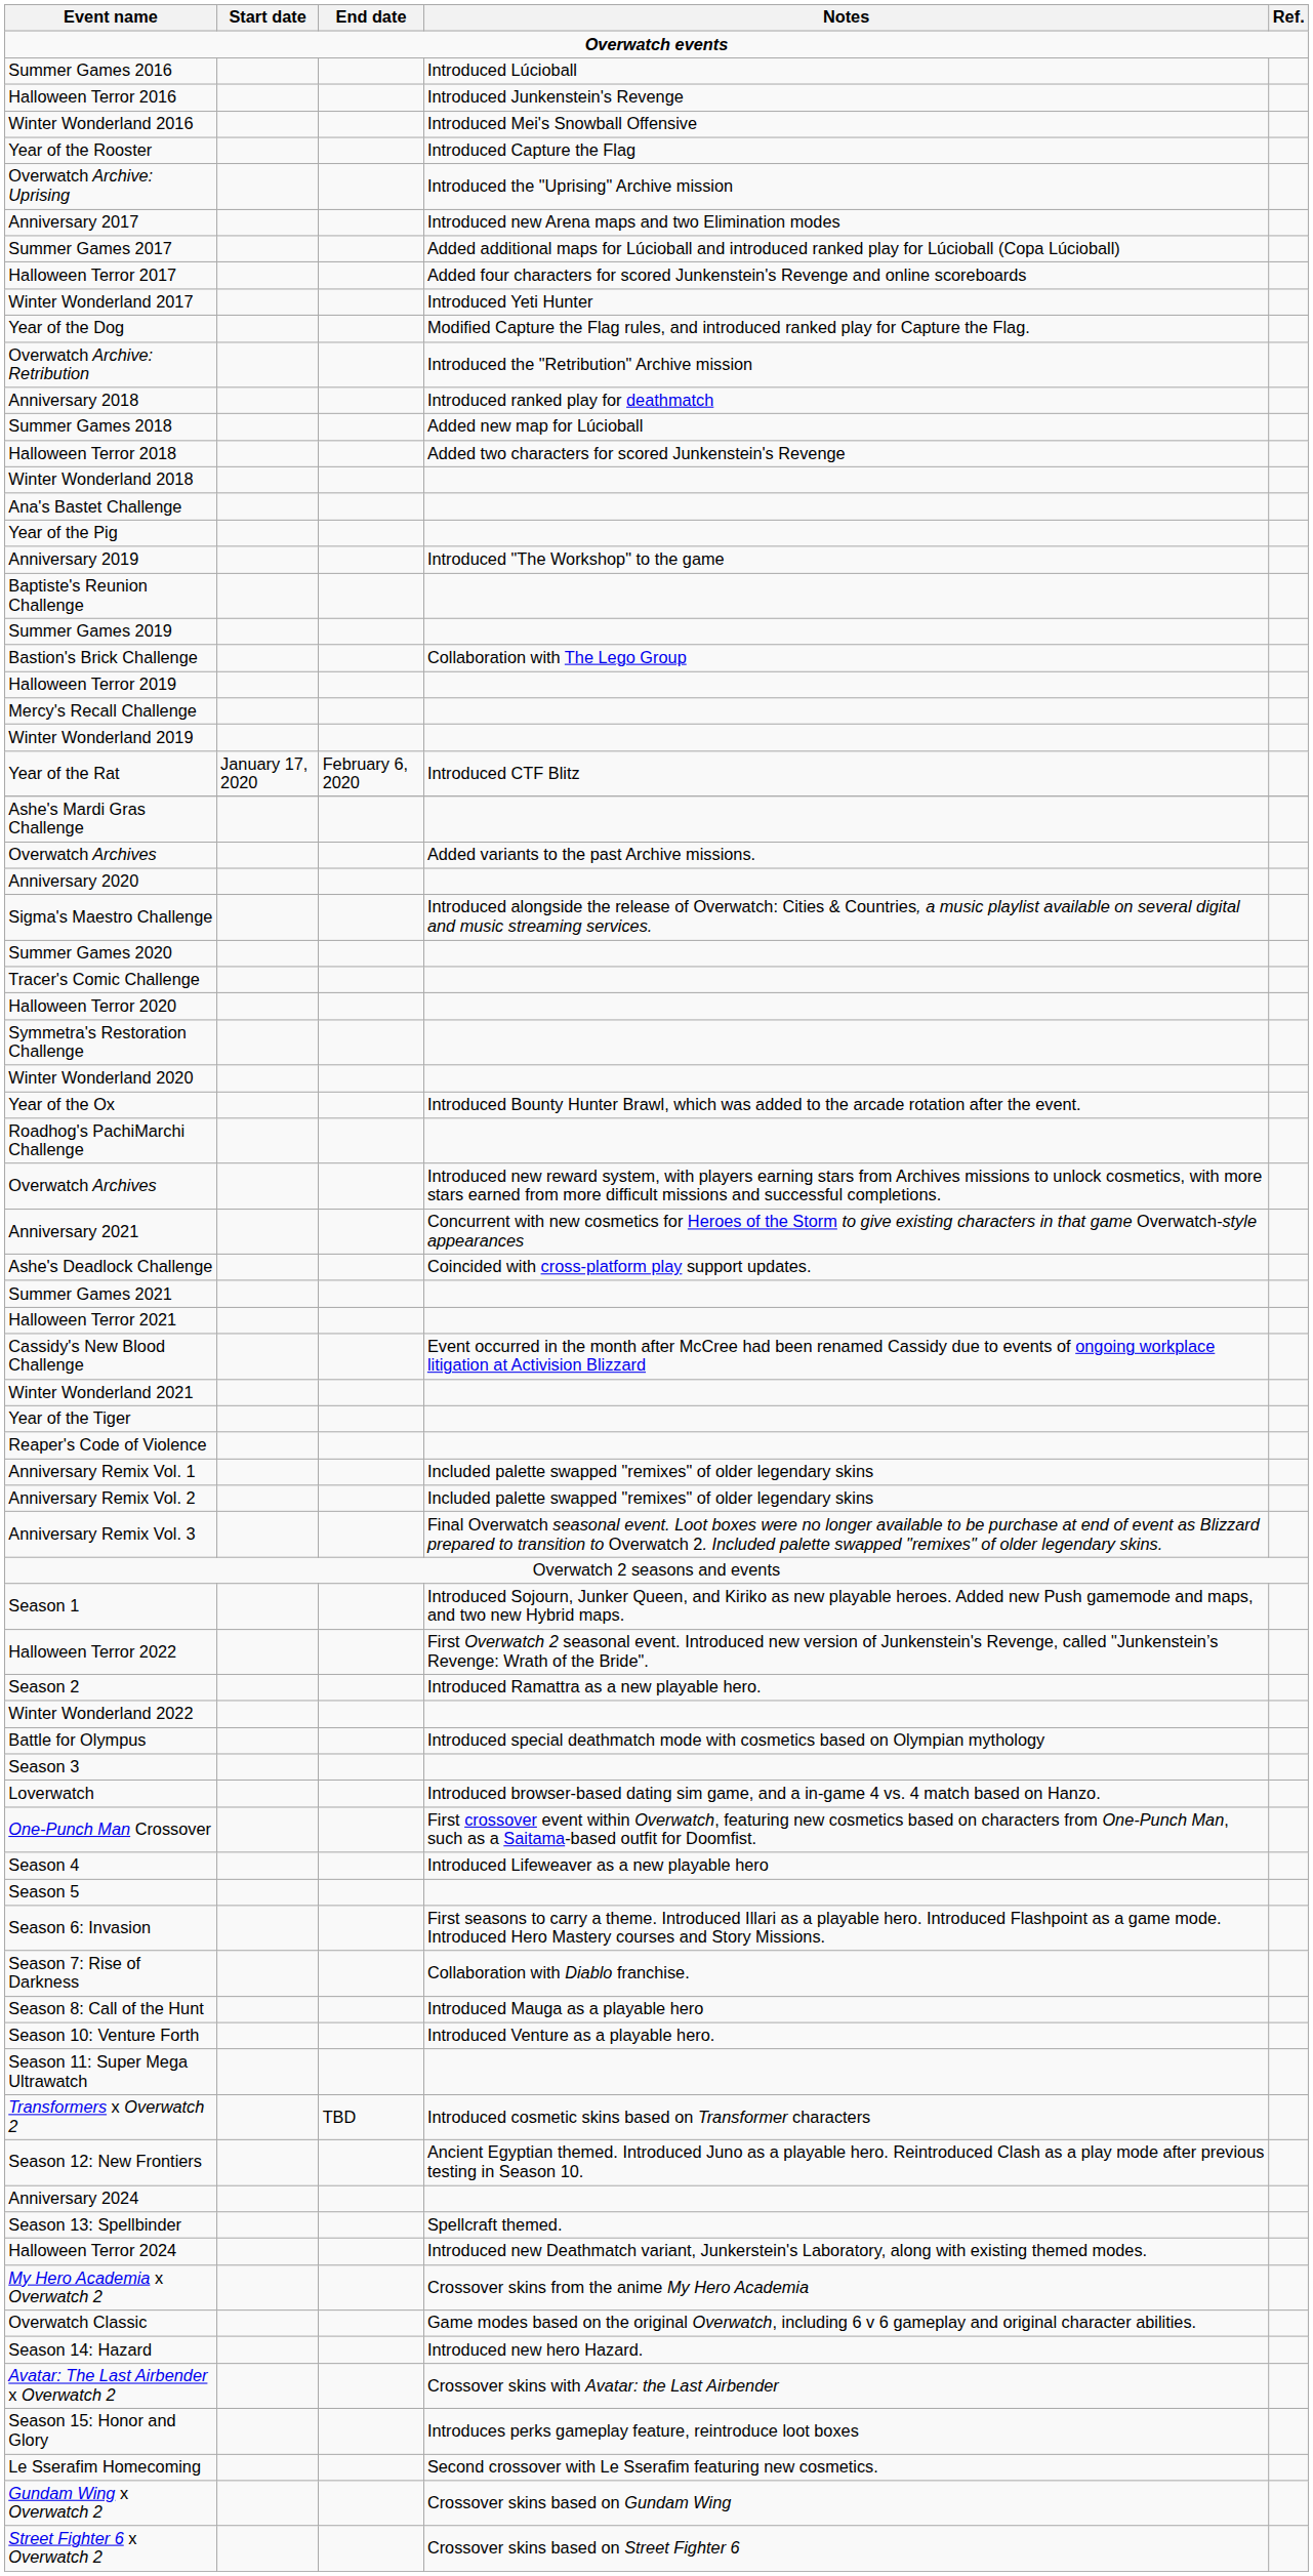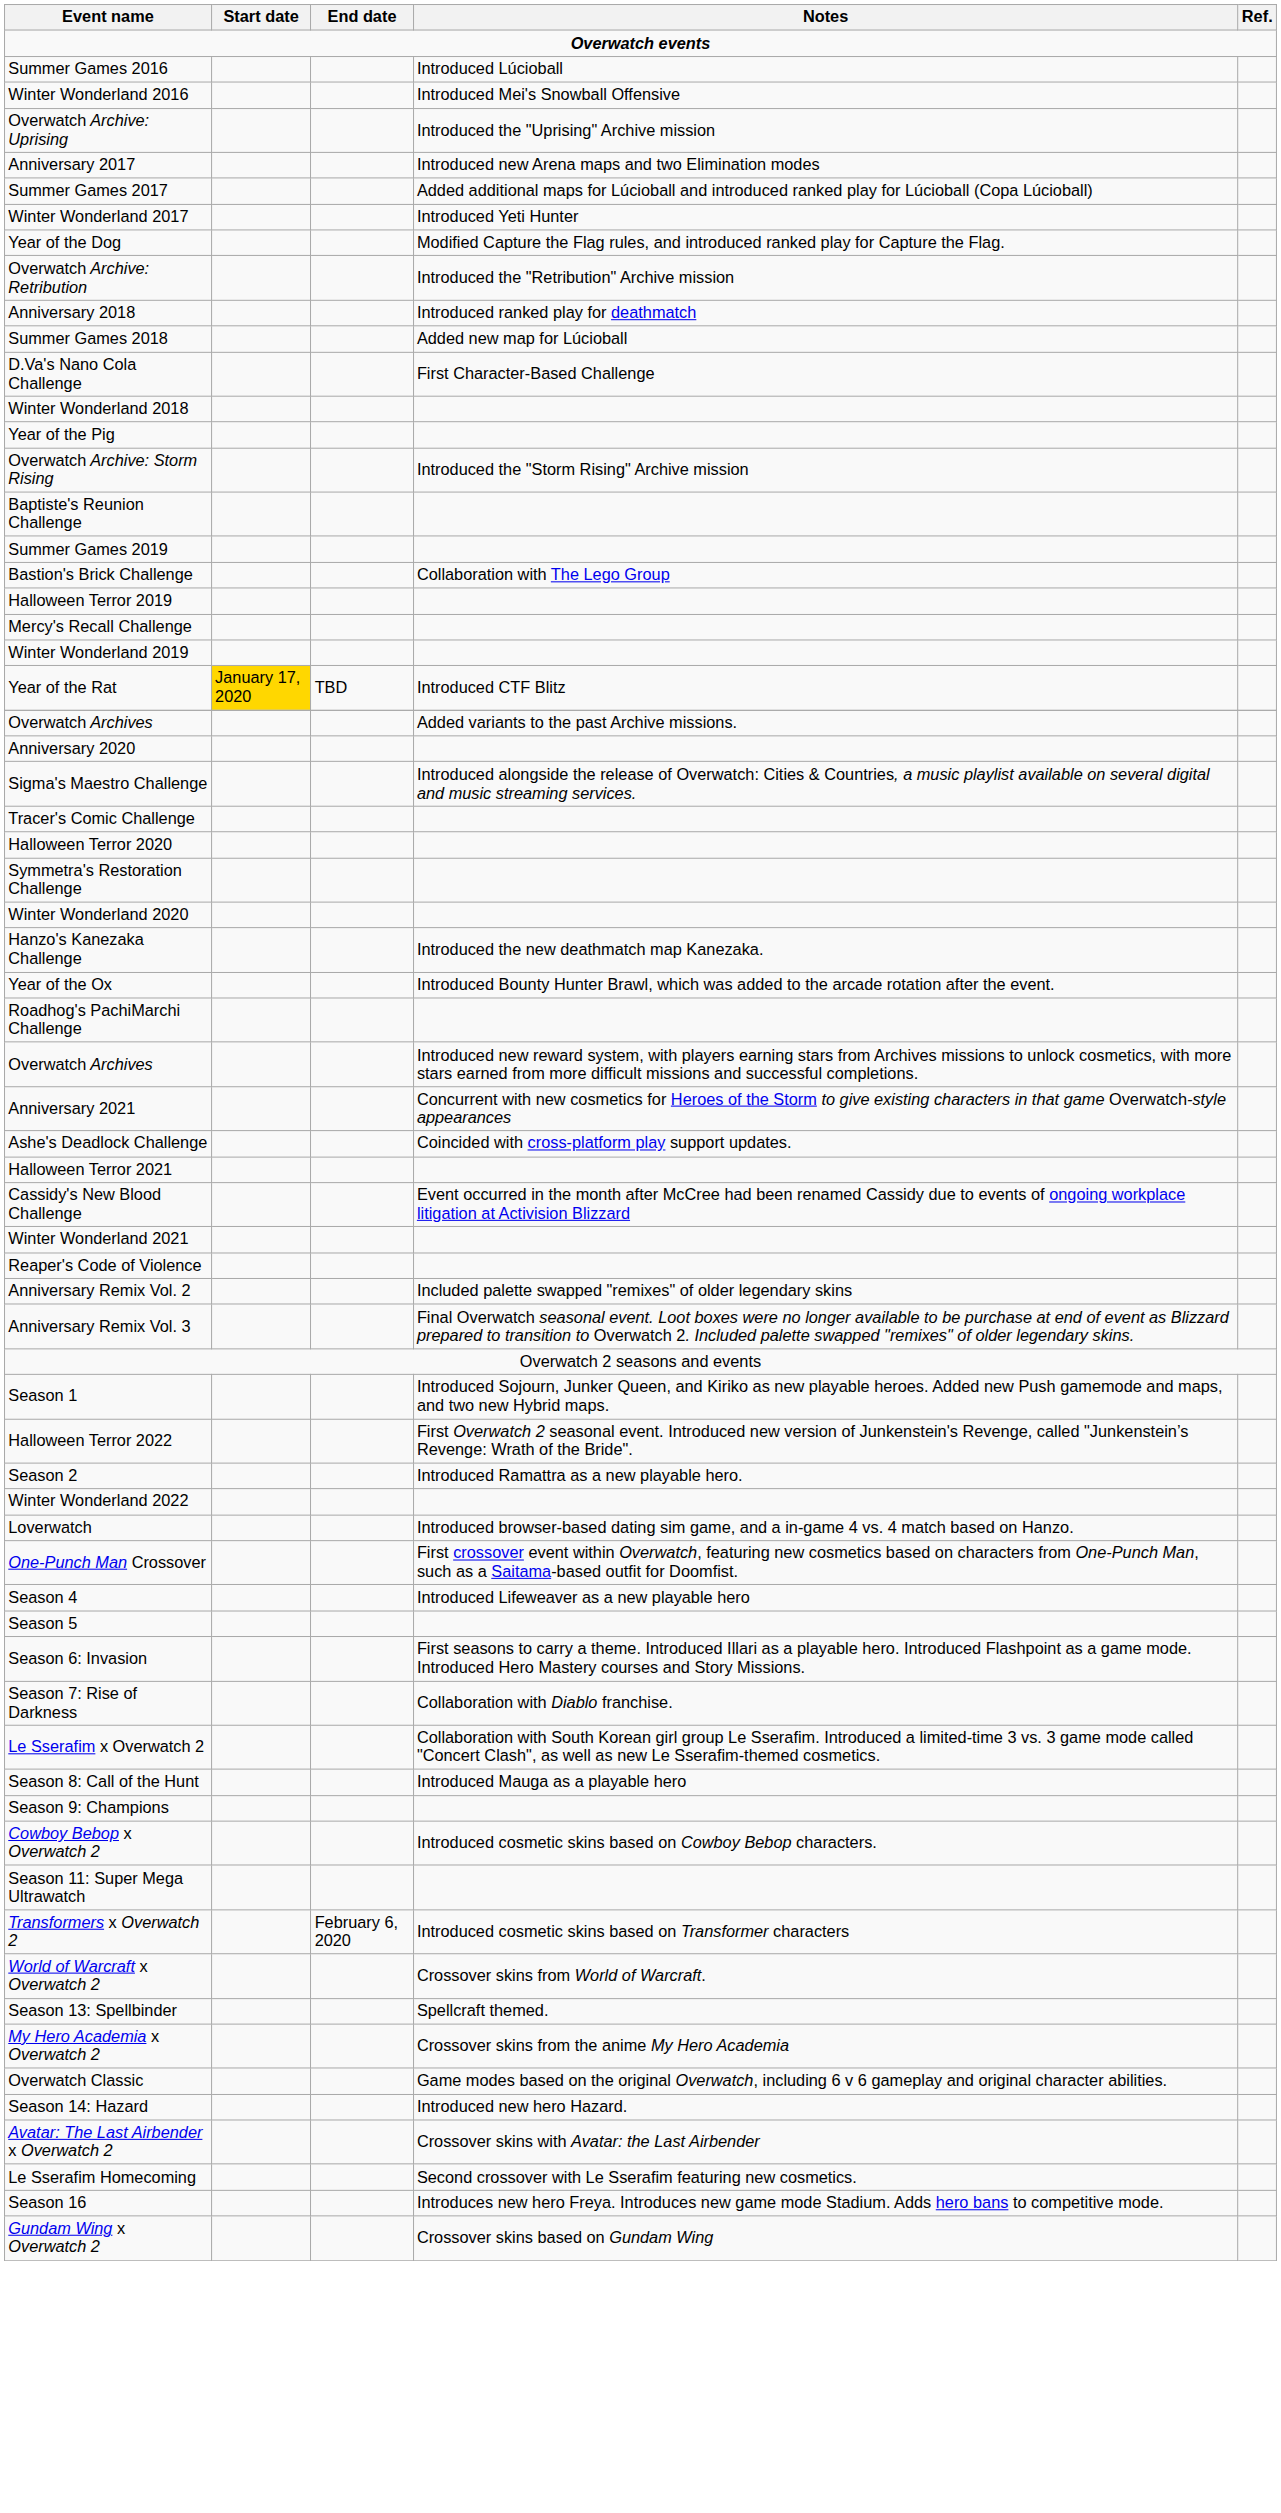- row: Halloween Terror 2016 | Introduced Junkenstein's Revenge
- row: Year of the Rooster | Introduced Capture the Flag
- row: Halloween Terror 2017 | Added four characters for scored Junkenstein's Revenge and online scoreboards
+ row: D.Va's Nano Cola Challenge | First Character-Based Challenge
- row: Halloween Terror 2018 | Added two characters for scored Junkenstein's Revenge
- row: Ana's Bastet Challenge
+ row: Overwatch Archive: Storm Rising | Introduced the "Storm Rising" Archive mission
- row: Anniversary 2019 | Introduced "The Workshop" to the game
Year of the Rat | Start date: no background -> gold background
Year of the Rat | End date: February 6, 2020 -> TBD
- row: Ashe's Mardi Gras Challenge
- row: Summer Games 2020
+ row: Hanzo's Kanezaka Challenge | Introduced the new deathmatch map Kanezaka.
- row: Summer Games 2021
- row: Year of the Tiger
- row: Anniversary Remix Vol. 1 | Included palette swapped "remixes" of older legendary skins
- row: Battle for Olympus | Introduced special deathmatch mode with cosmetics based on Olympian mythology
- row: Season 3
+ row: Le Sserafim x Overwatch 2 | Collaboration with South Korean girl group Le Sserafim. Introduced a limited-time 3 vs. 3 game mode called "Concert Clash", as well as new Le Sserafim-themed cosmetics.
+ row: Season 9: Champions
+ row: Cowboy Bebop x Overwatch 2 | Introduced cosmetic skins based on Cowboy Bebop characters.
- row: Season 10: Venture Forth | Introduced Venture as a playable hero.
Transformers x Overwatch 2 | End date: TBD -> February 6, 2020
- row: Season 12: New Frontiers | Ancient Egyptian themed. Introduced Juno as a playable hero. Reintroduced Clash as a play mode after previous testing in Season 10.
+ row: World of Warcraft x Overwatch 2 | Crossover skins from World of Warcraft.
- row: Anniversary 2024
- row: Halloween Terror 2024 | Introduced new Deathmatch variant, Junkerstein's Laboratory, along with existing themed modes.
- row: Season 15: Honor and Glory | Introduces perks gameplay feature, reintroduce loot boxes
+ row: Season 16 | Introduces new hero Freya. Introduces new game mode Stadium. Adds hero bans to competitive mode.
- row: Street Fighter 6 x Overwatch 2 | Crossover skins based on Street Fighter 6
